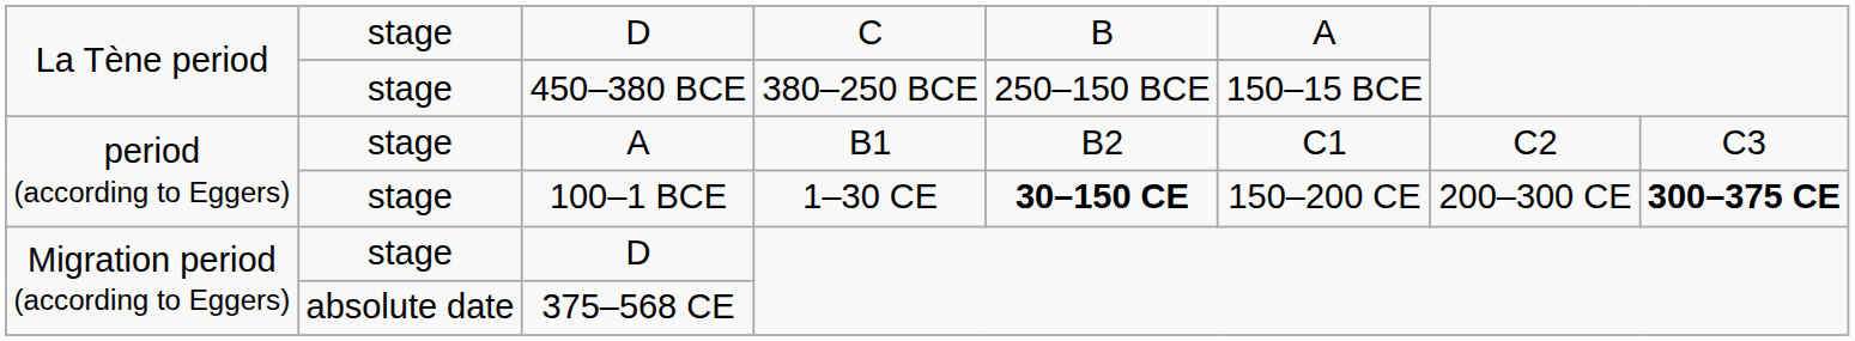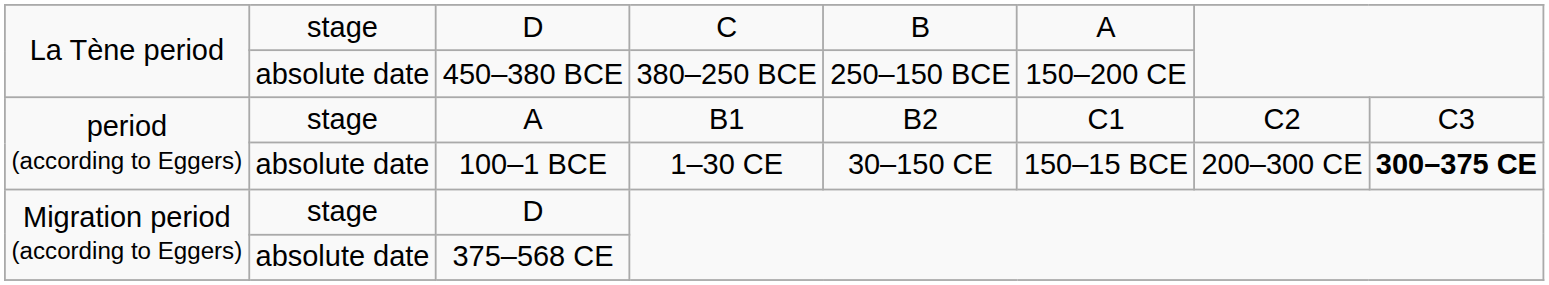450–380 BCE | column 2: stage -> absolute date
450–380 BCE | column 6: 150–15 BCE -> 150–200 CE
100–1 BCE | column 2: stage -> absolute date
100–1 BCE | column 5: bold -> normal
100–1 BCE | column 6: 150–200 CE -> 150–15 BCE
